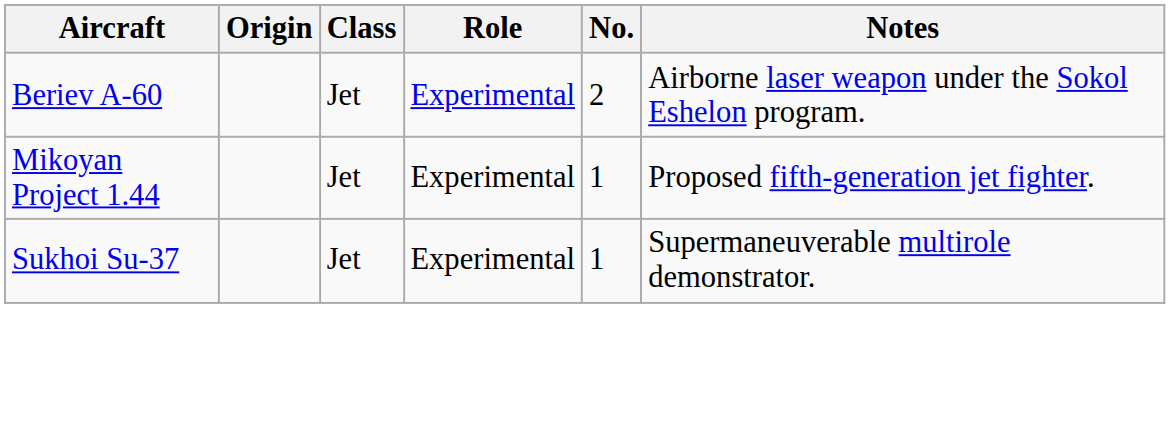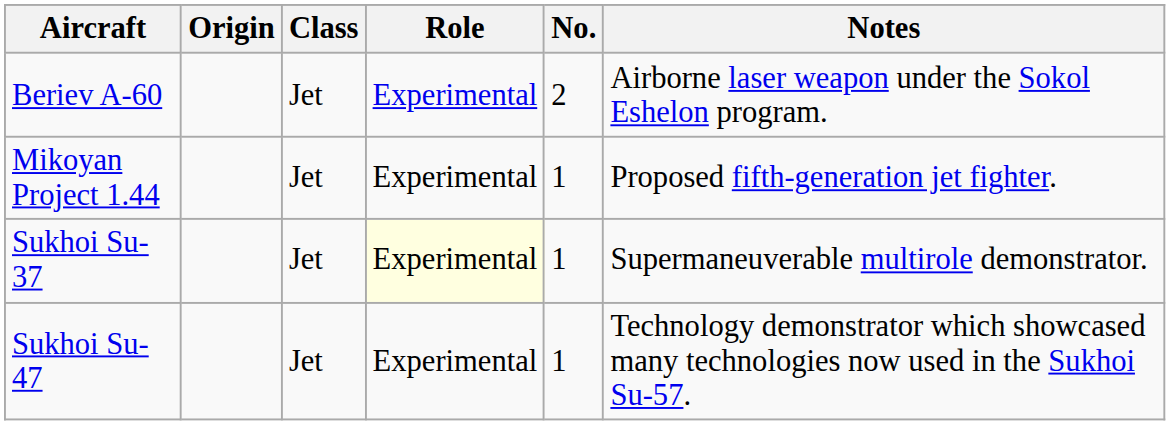Sukhoi Su-37 | Role: no background -> lightyellow background
+ row: Sukhoi Su-47 | Jet | Experimental | 1 | Technology demonstrator which showcased many technologies now used in the Sukhoi Su-57.
